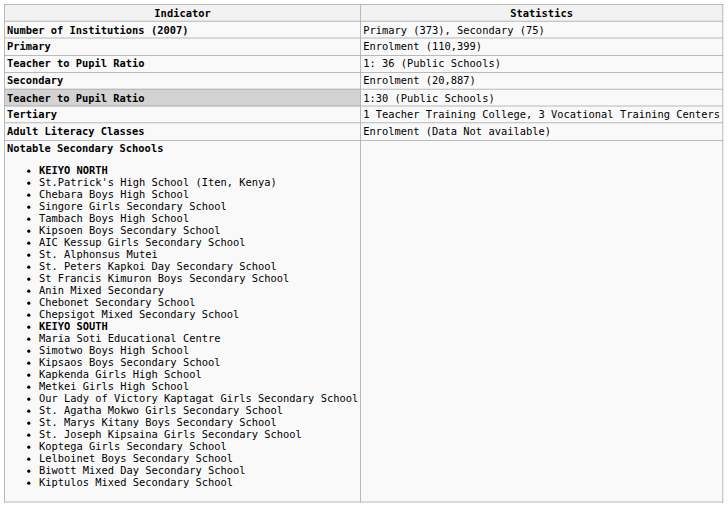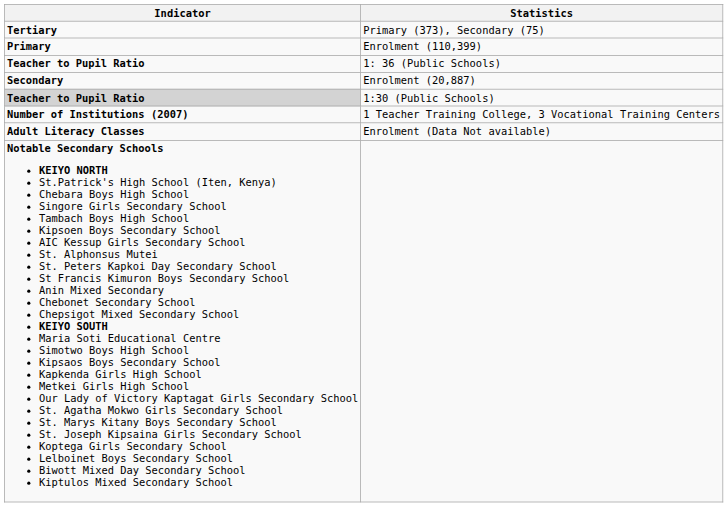Primary (373), Secondary (75) | Indicator: Number of Institutions (2007) -> Tertiary
1 Teacher Training College, 3 Vocational Training Centers | Indicator: Tertiary -> Number of Institutions (2007)
